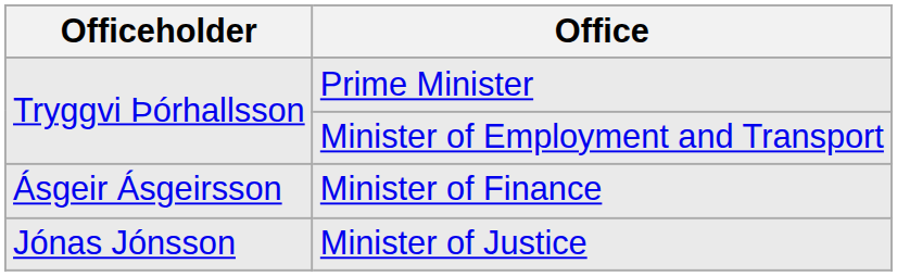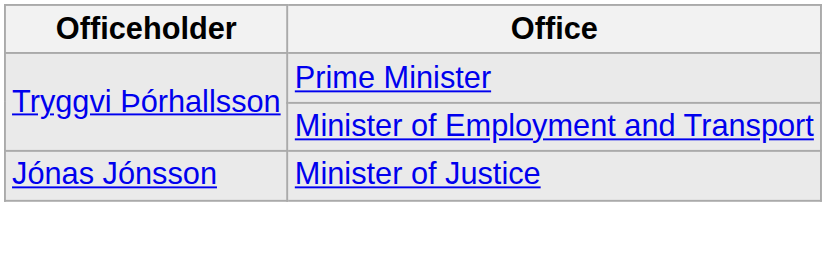- row: Ásgeir Ásgeirsson | Minister of Finance
